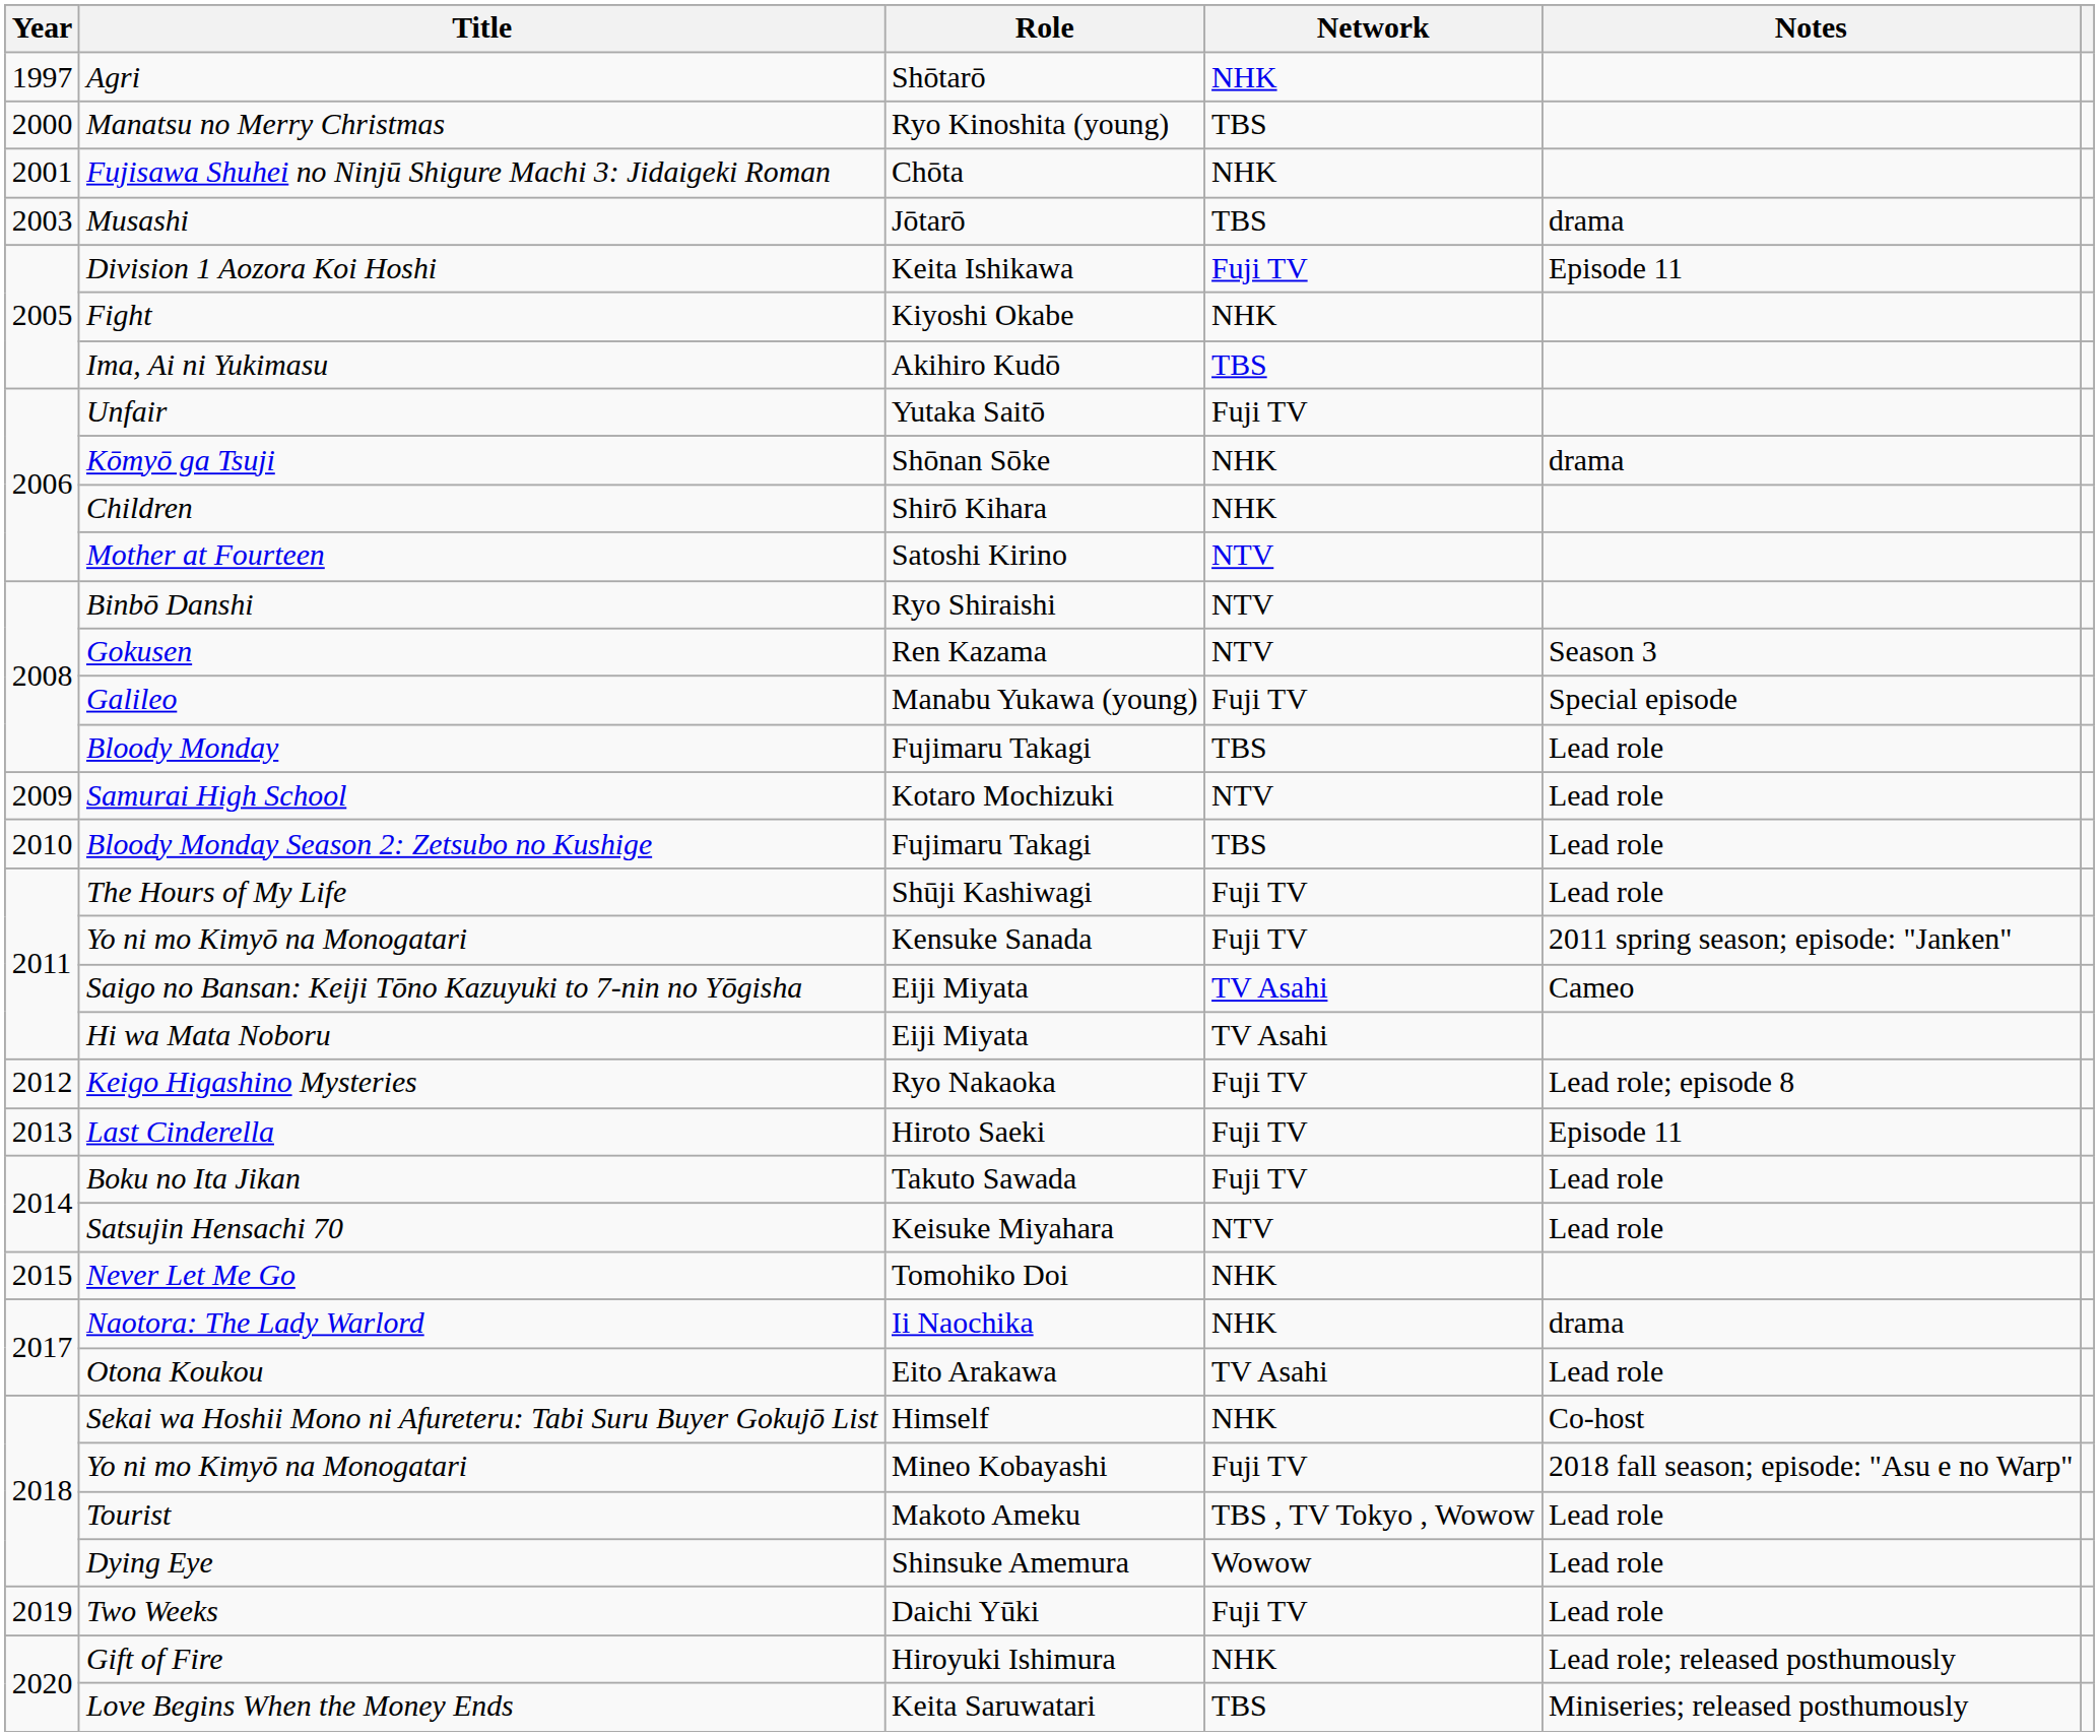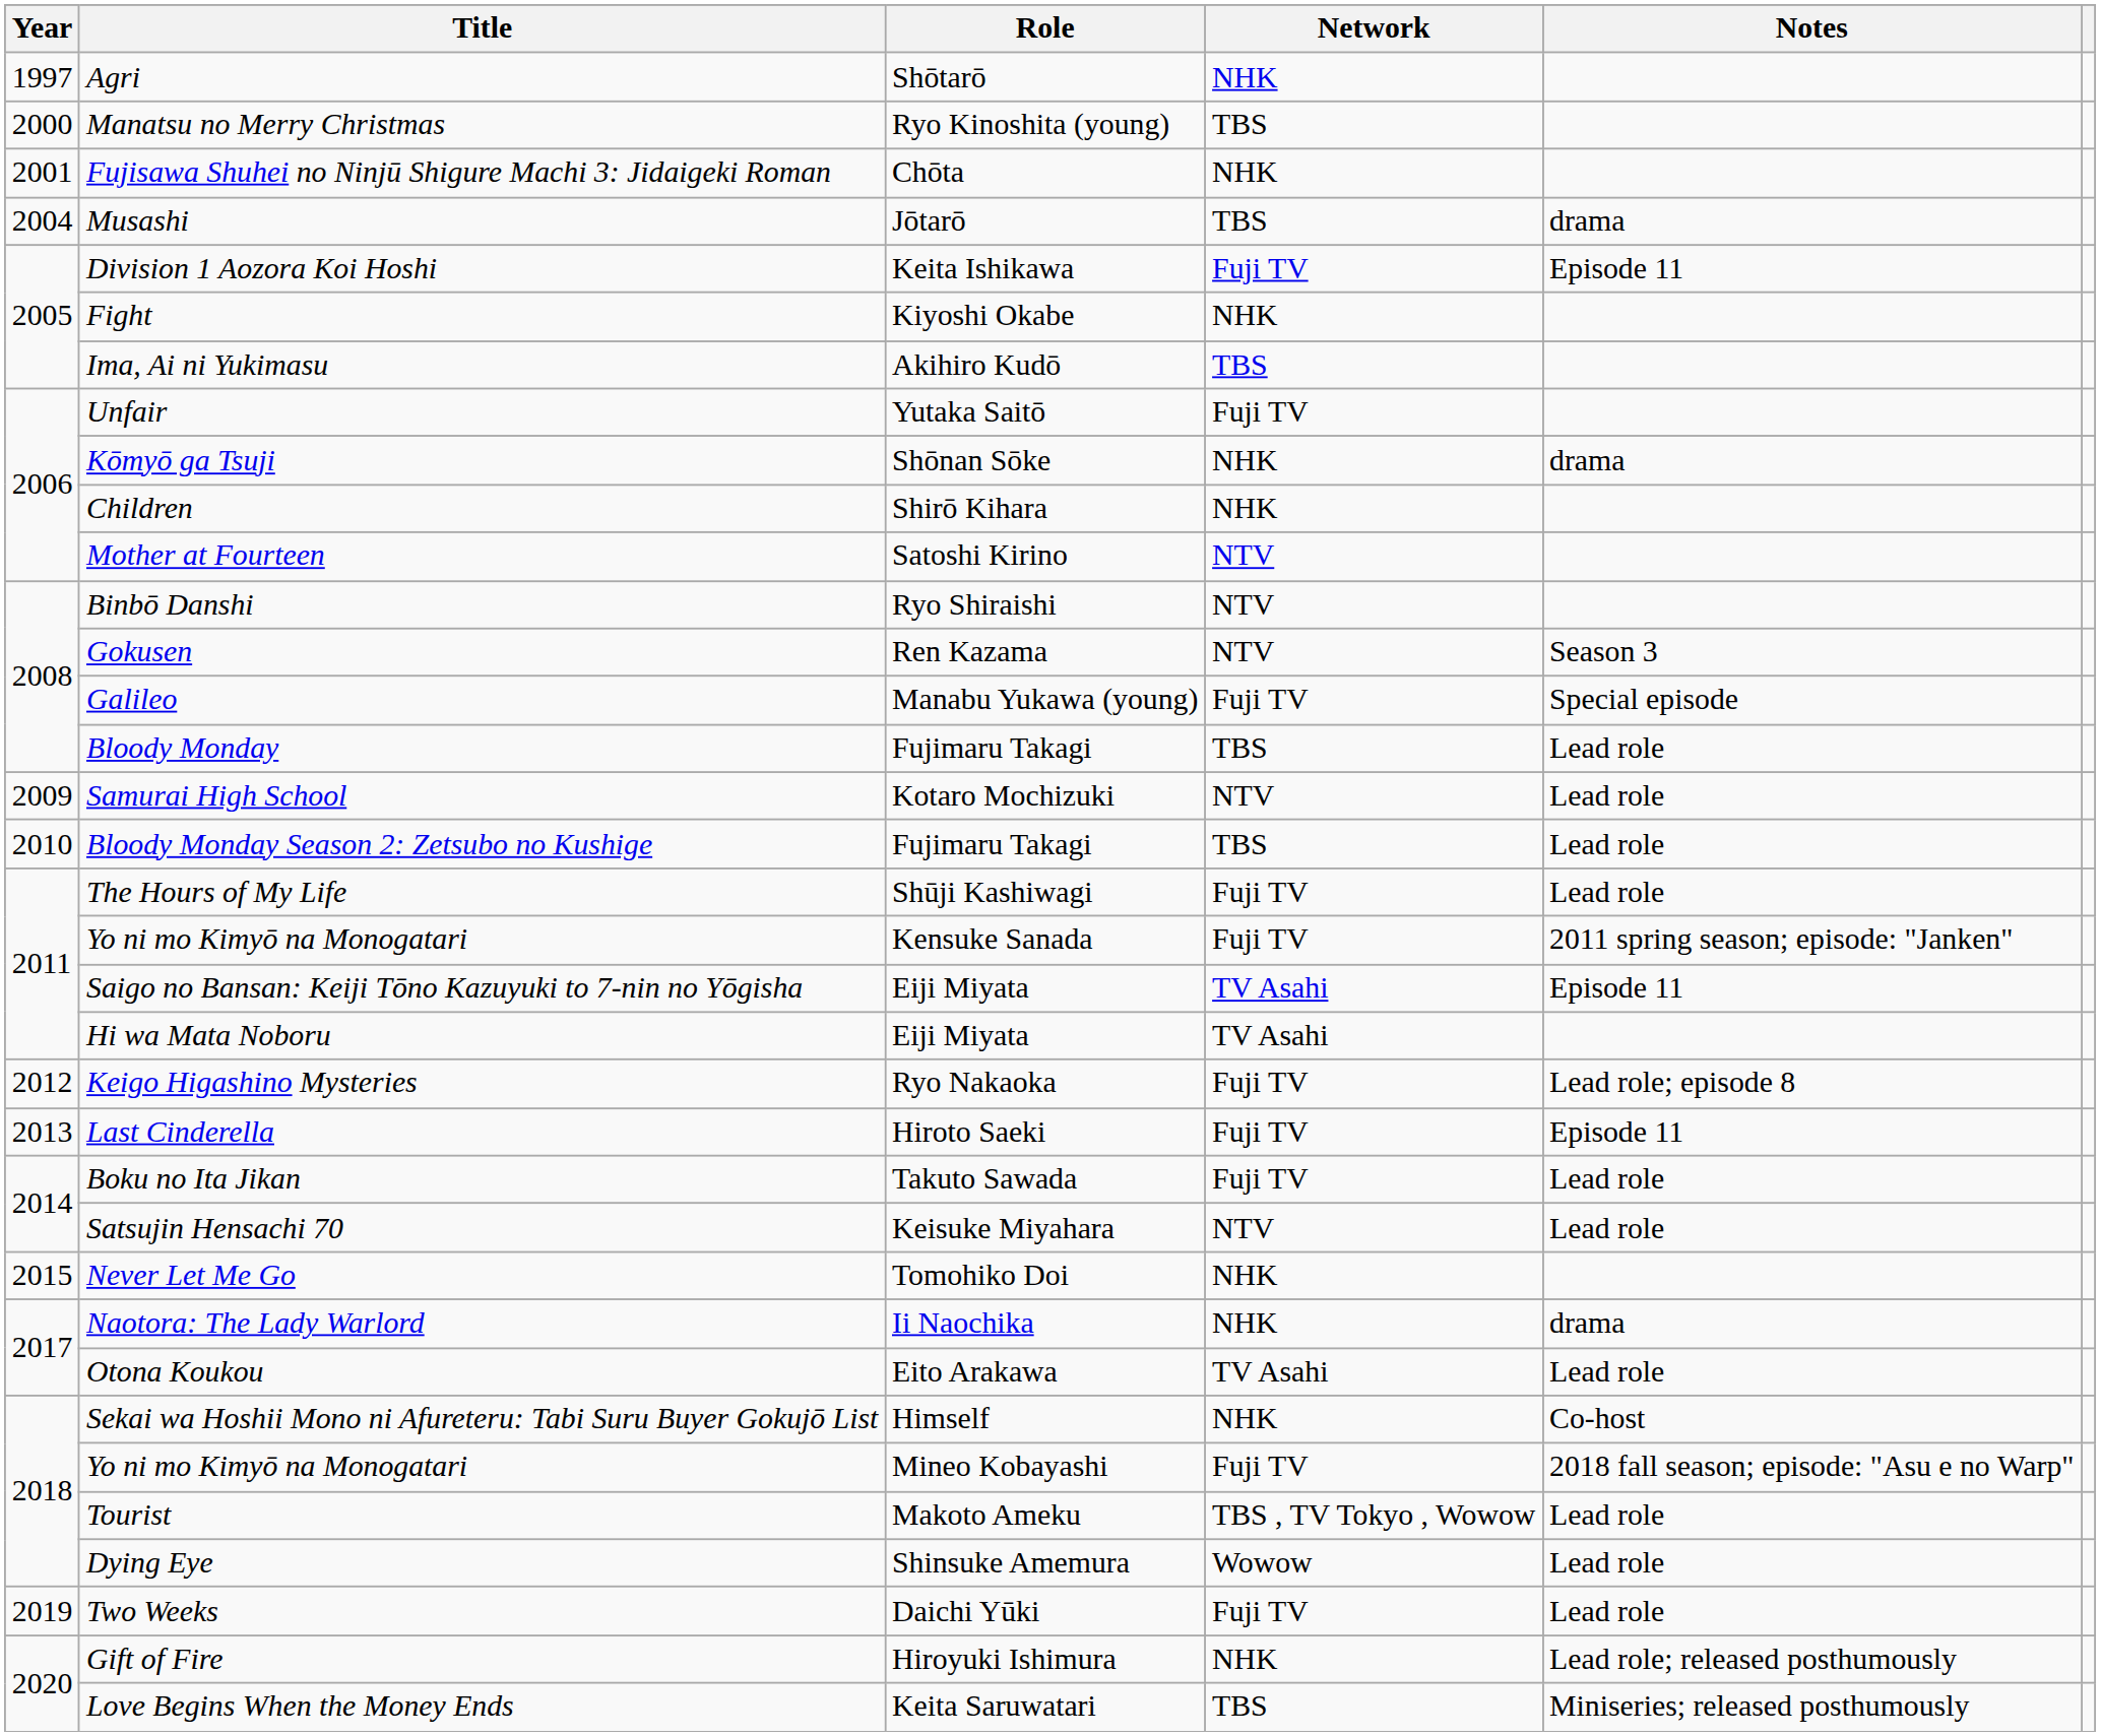Musashi | Year: 2003 -> 2004
Saigo no Bansan: Keiji Tōno Kazuyuki to 7-nin no Yōgisha | Notes: Cameo -> Episode 11
